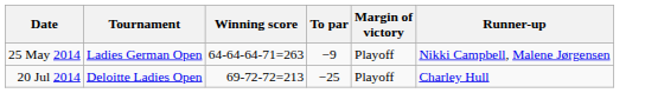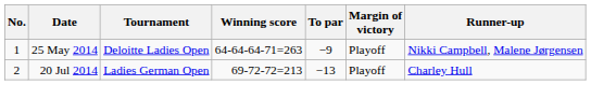+ column: No. | 1 | 2
25 May 2014 | Tournament: Ladies German Open -> Deloitte Ladies Open
20 Jul 2014 | Tournament: Deloitte Ladies Open -> Ladies German Open
20 Jul 2014 | To par: −25 -> −13
